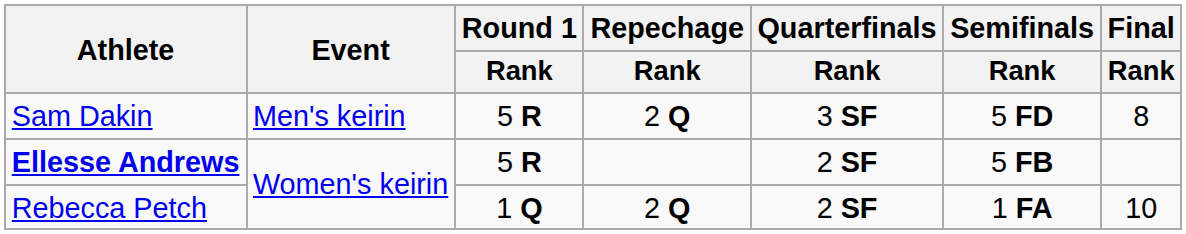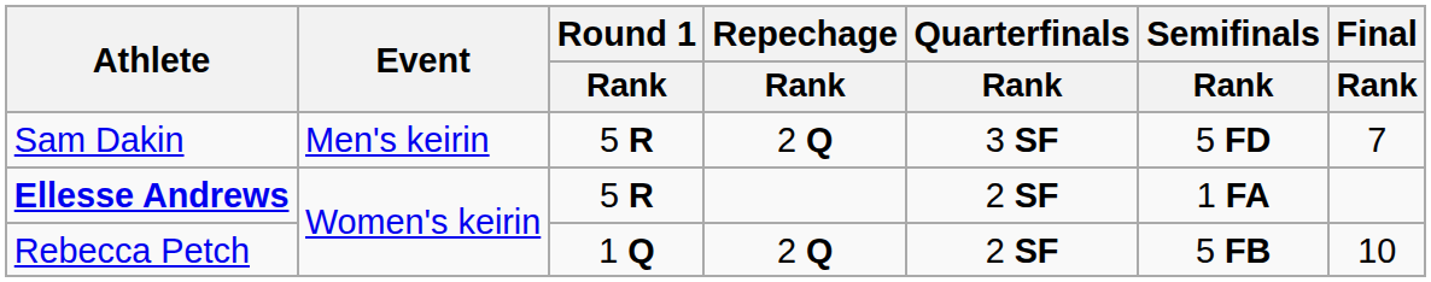Sam Dakin | Final / Rank: 8 -> 7
Ellesse Andrews | Semifinals / Rank: 5 FB -> 1 FA
Rebecca Petch | Semifinals / Rank: 1 FA -> 5 FB
